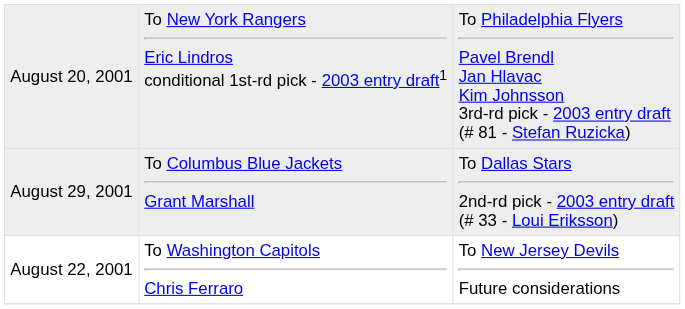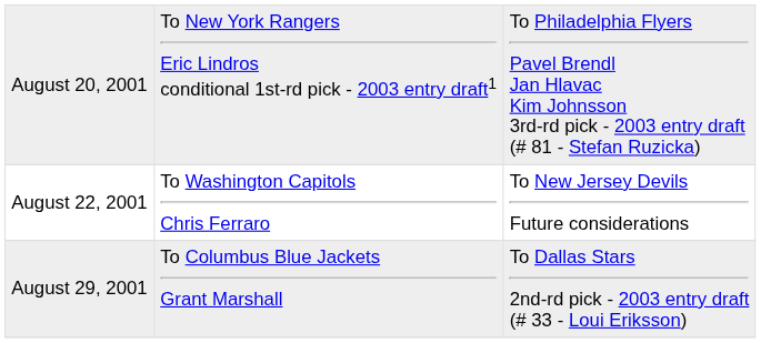rows swapped: August 22, 2001 <-> August 29, 2001
